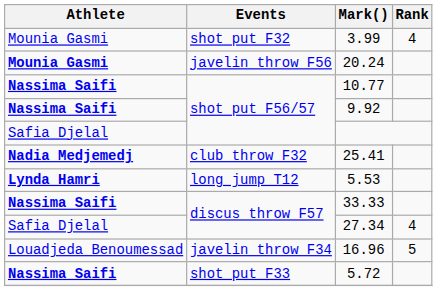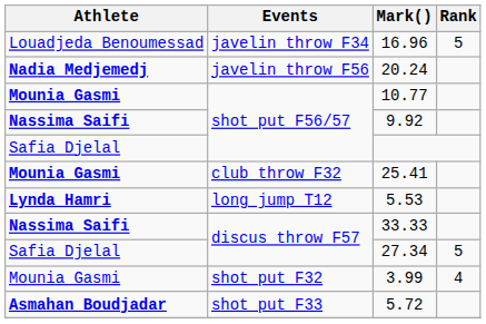rows swapped: 16.96 <-> 3.99
20.24 | Athlete: Mounia Gasmi -> Nadia Medjemedj
10.77 | Athlete: Nassima Saifi -> Mounia Gasmi
25.41 | Athlete: Nadia Medjemedj -> Mounia Gasmi
27.34 | Rank: 4 -> 5
5.72 | Athlete: Nassima Saifi -> Asmahan Boudjadar
